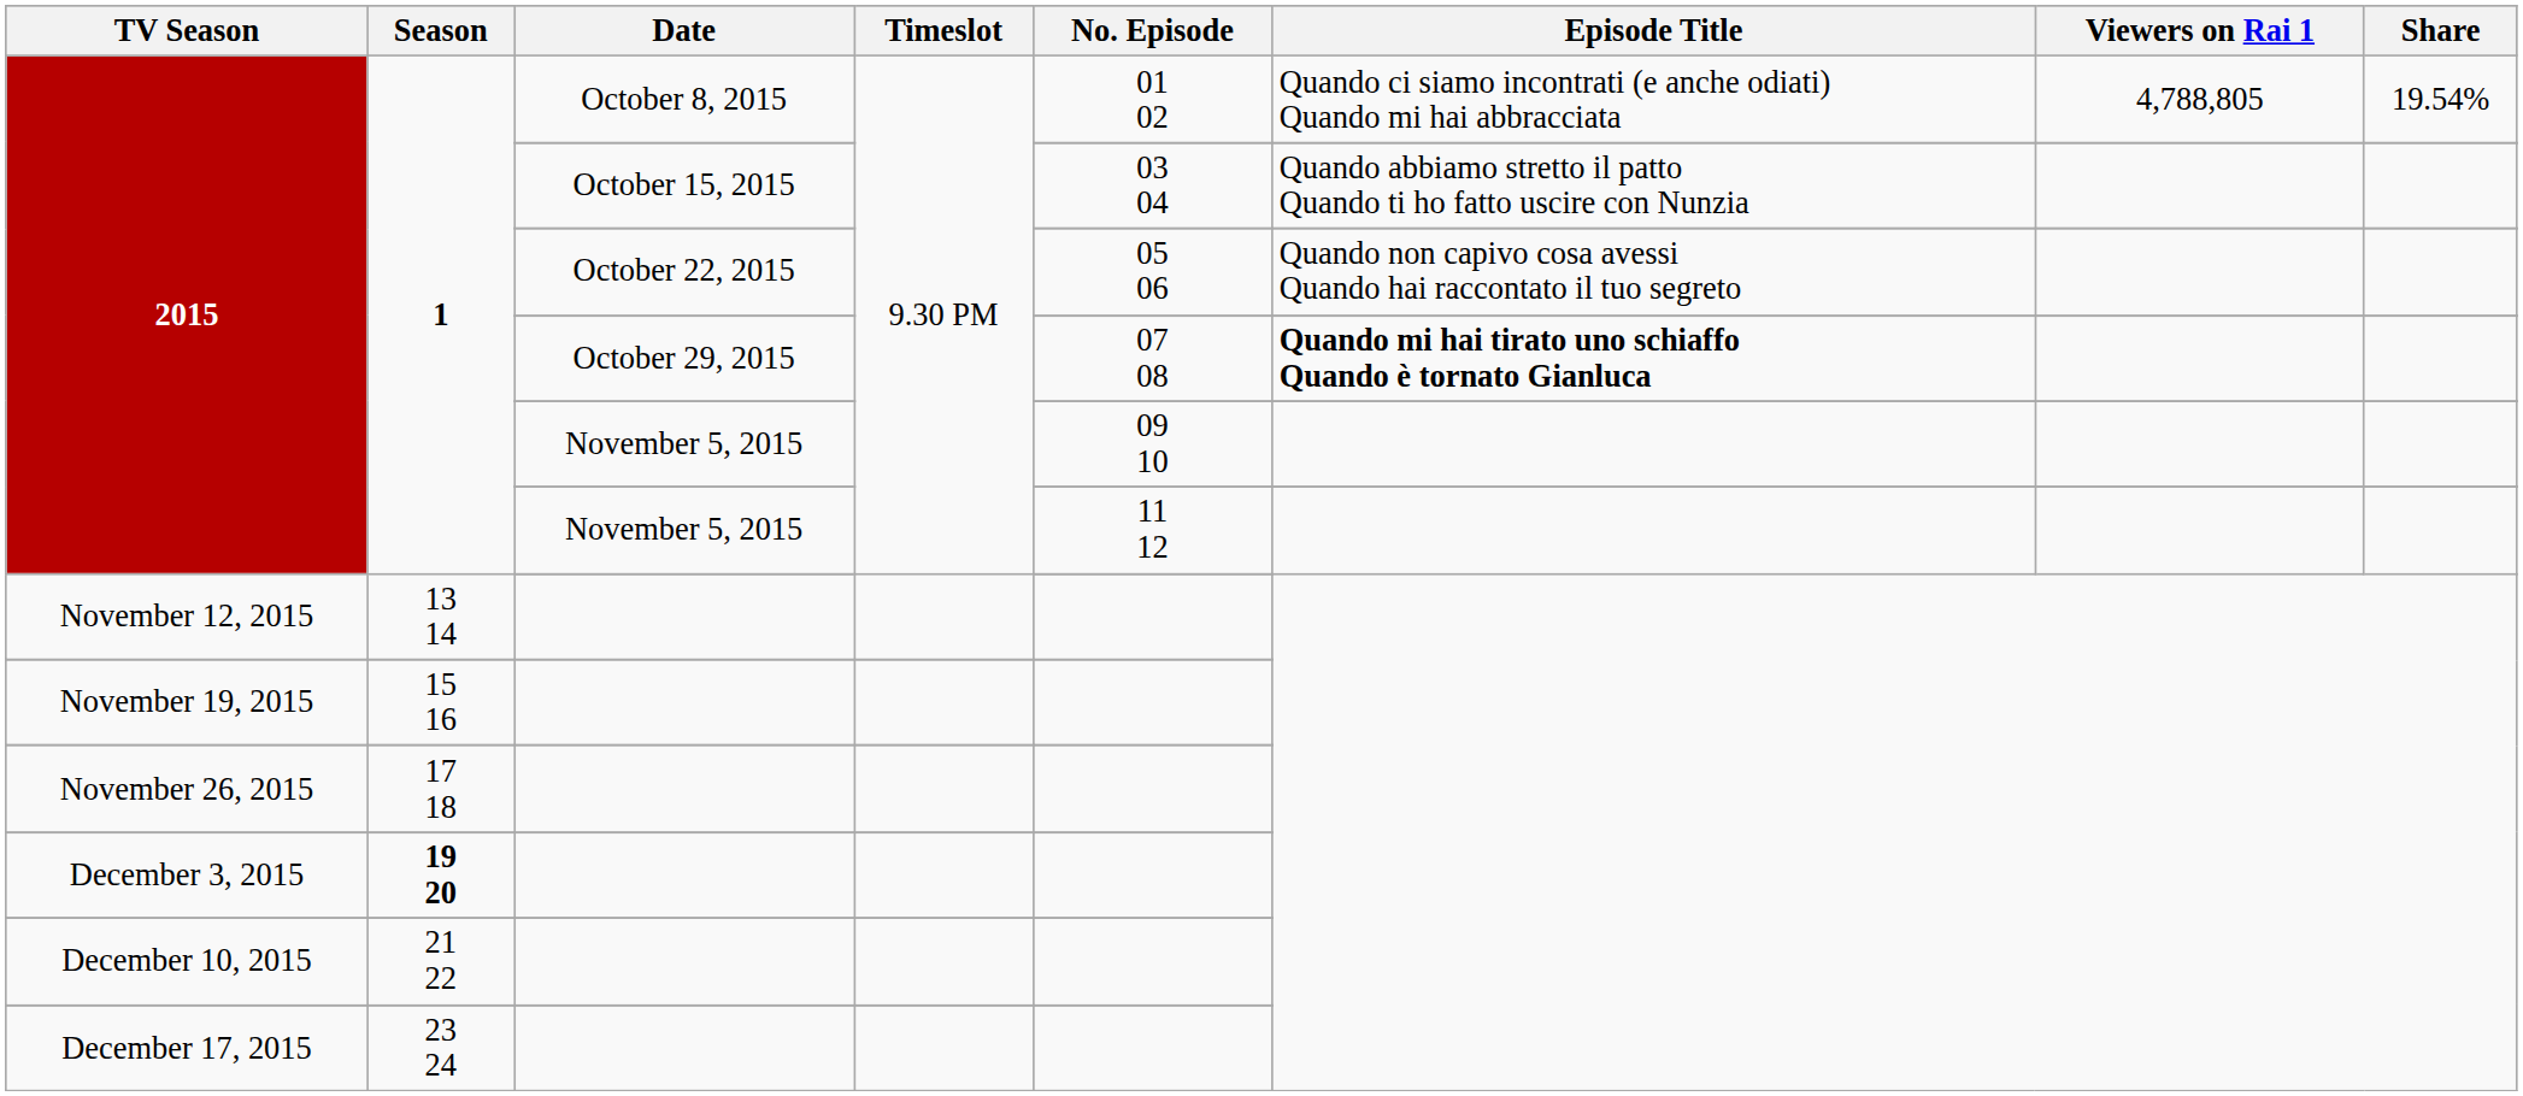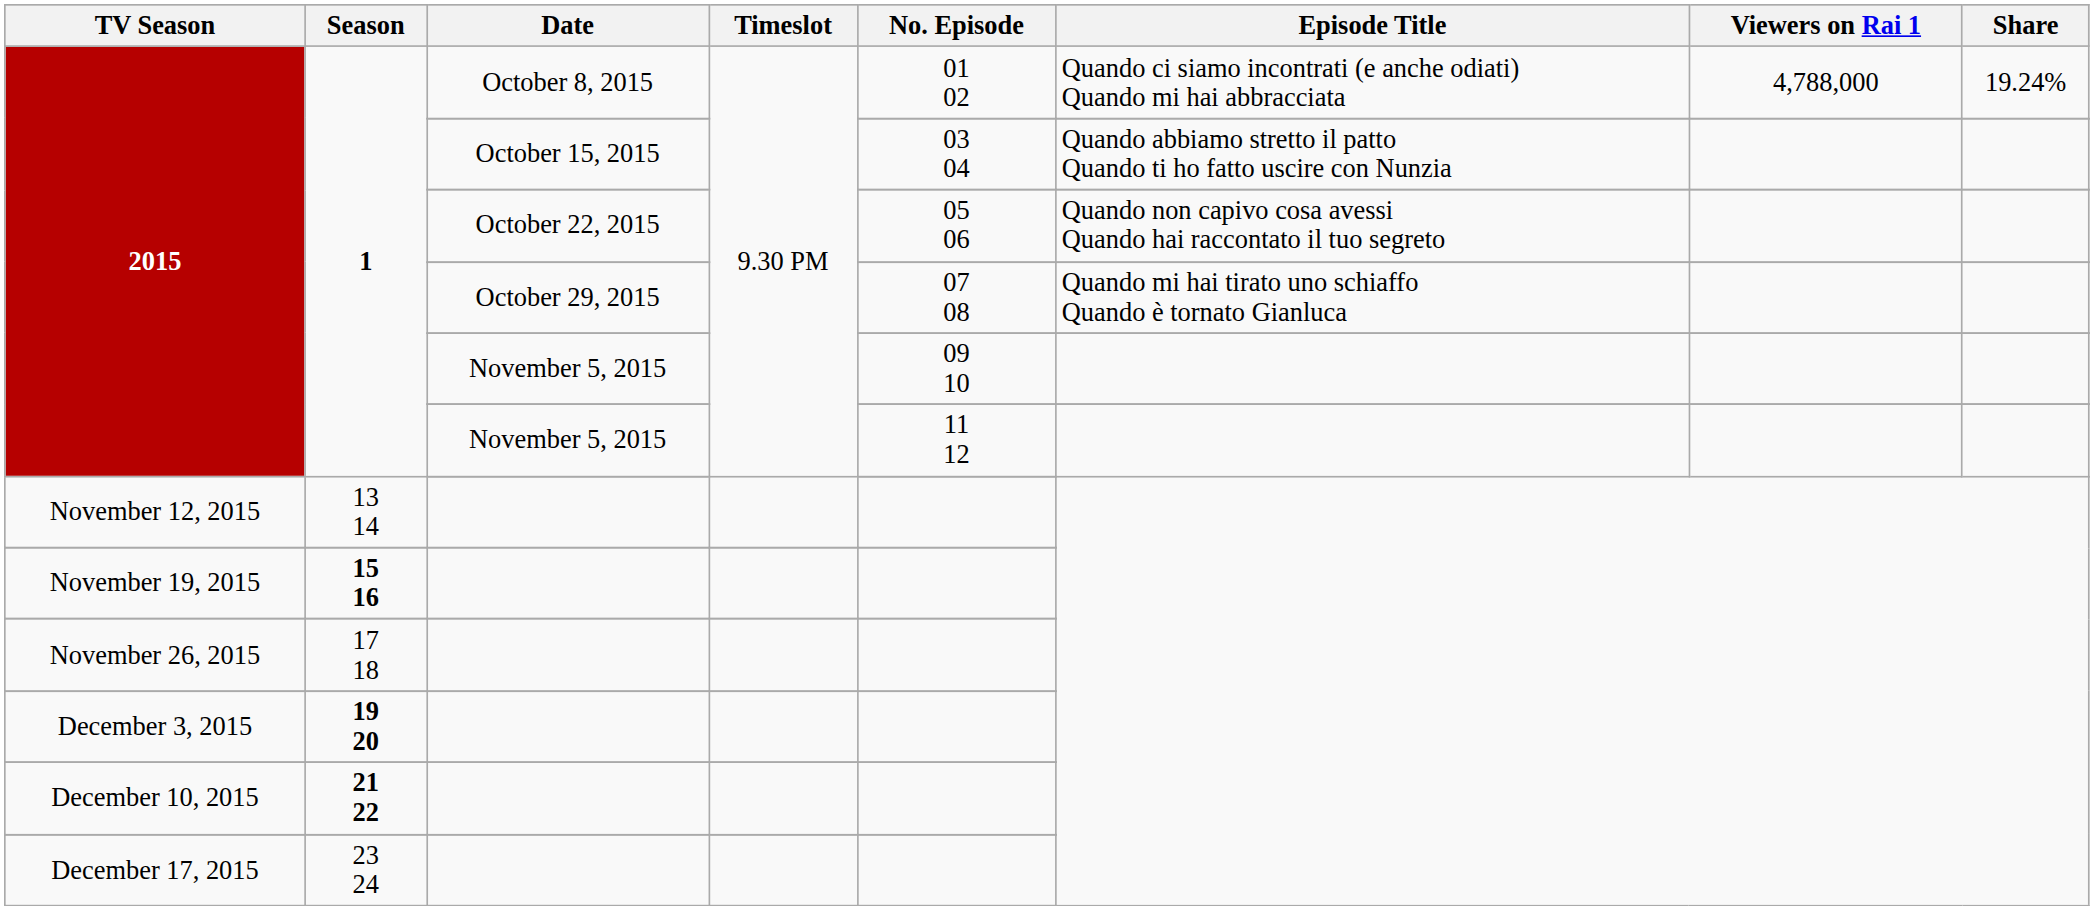2015 / October 8, 2015 | Viewers on Rai 1: 4,788,805 -> 4,788,000
2015 / October 8, 2015 | Share: 19.54% -> 19.24%
2015 / October 29, 2015 | Episode Title: bold -> normal
November 19, 2015 | Season: normal -> bold
December 10, 2015 | Season: normal -> bold
